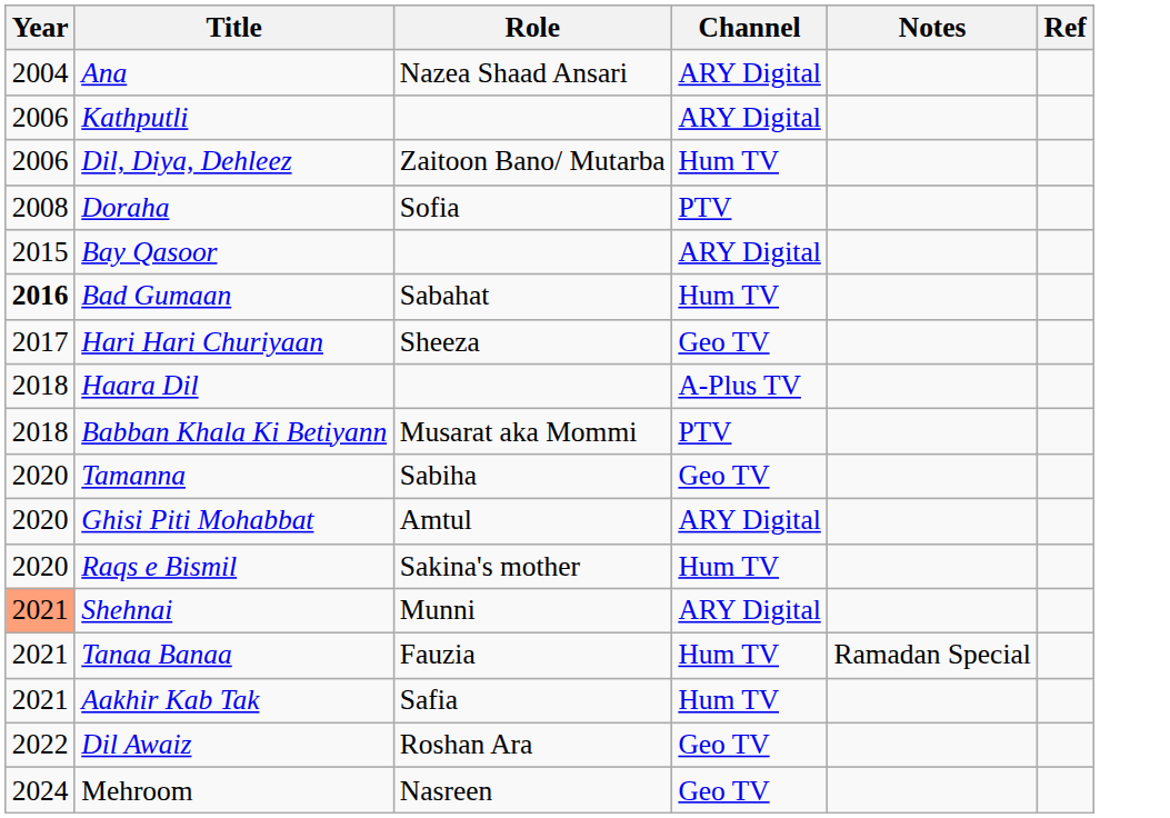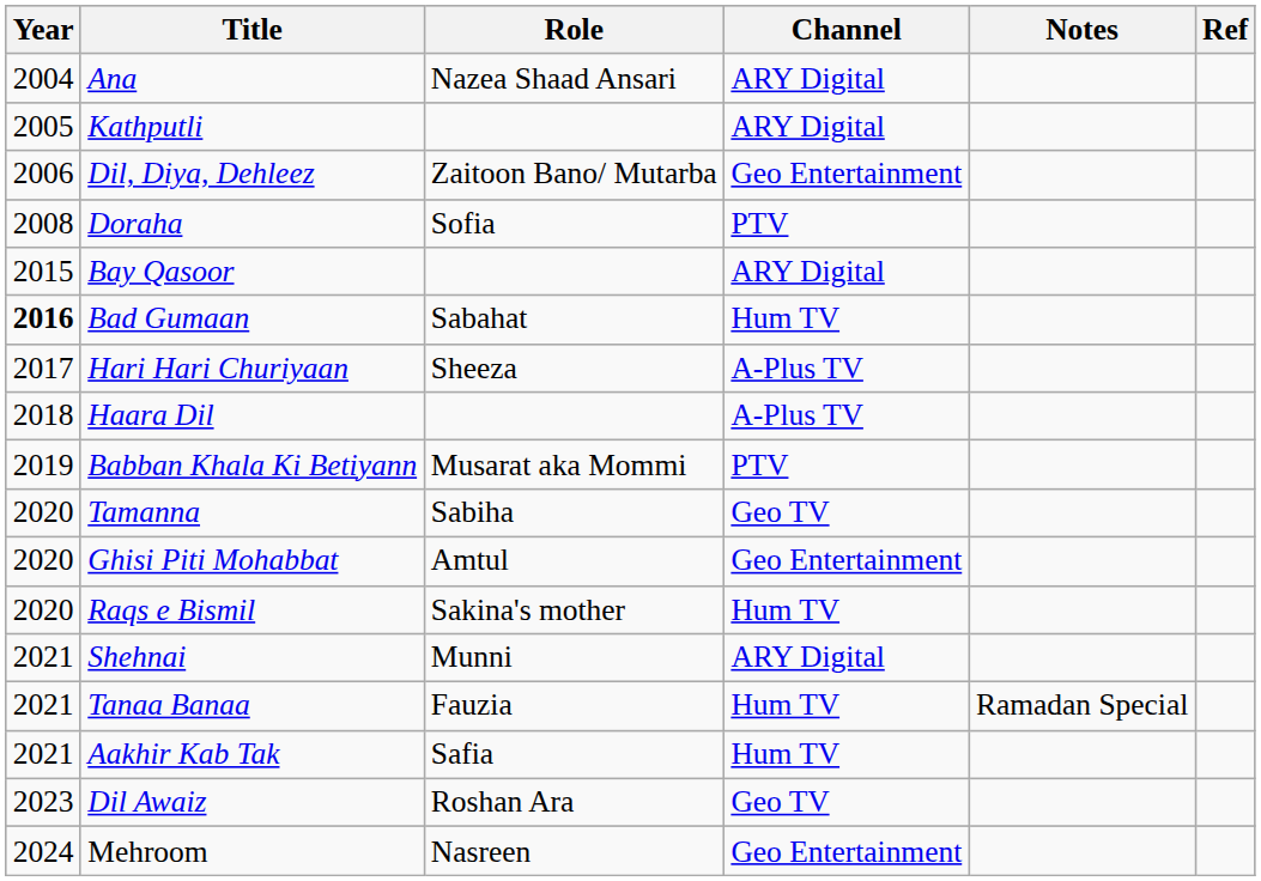Kathputli | Year: 2006 -> 2005
Dil, Diya, Dehleez | Channel: Hum TV -> Geo Entertainment
Hari Hari Churiyaan | Channel: Geo TV -> A-Plus TV
Babban Khala Ki Betiyann | Year: 2018 -> 2019
Ghisi Piti Mohabbat | Channel: ARY Digital -> Geo Entertainment
Shehnai | Year: lightsalmon background -> no background
Dil Awaiz | Year: 2022 -> 2023
Mehroom | Channel: Geo TV -> Geo Entertainment
